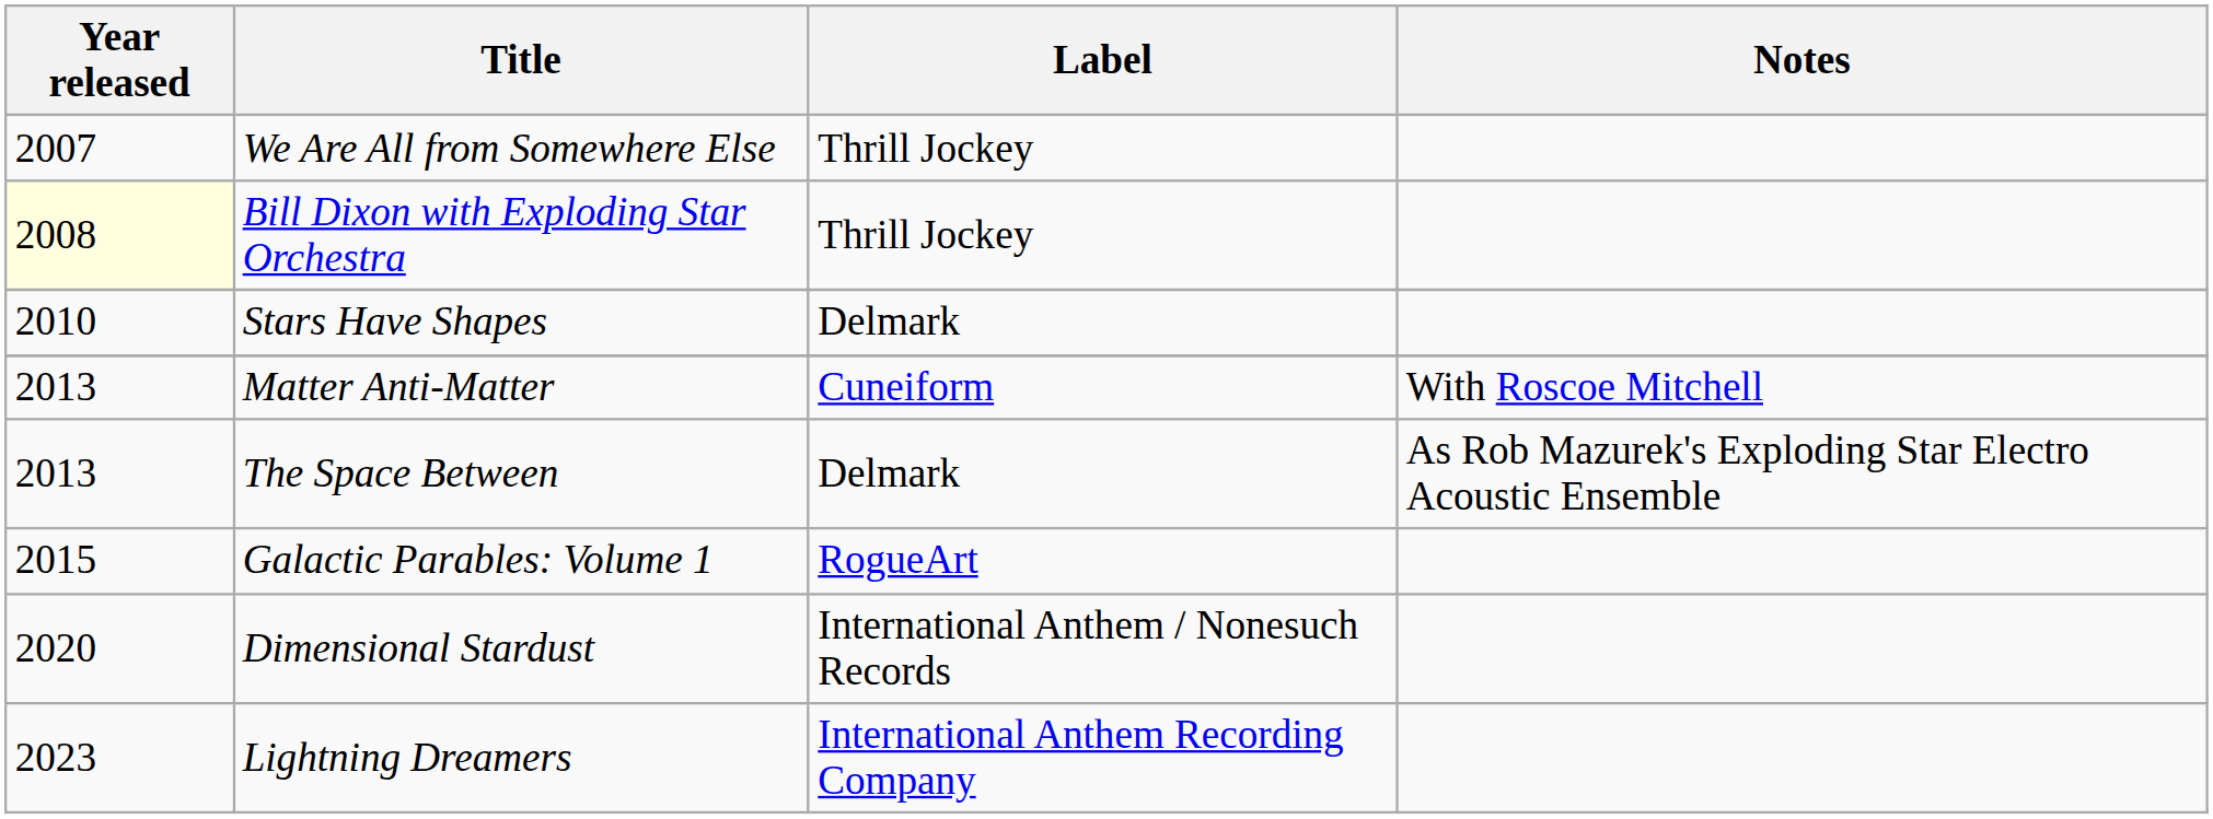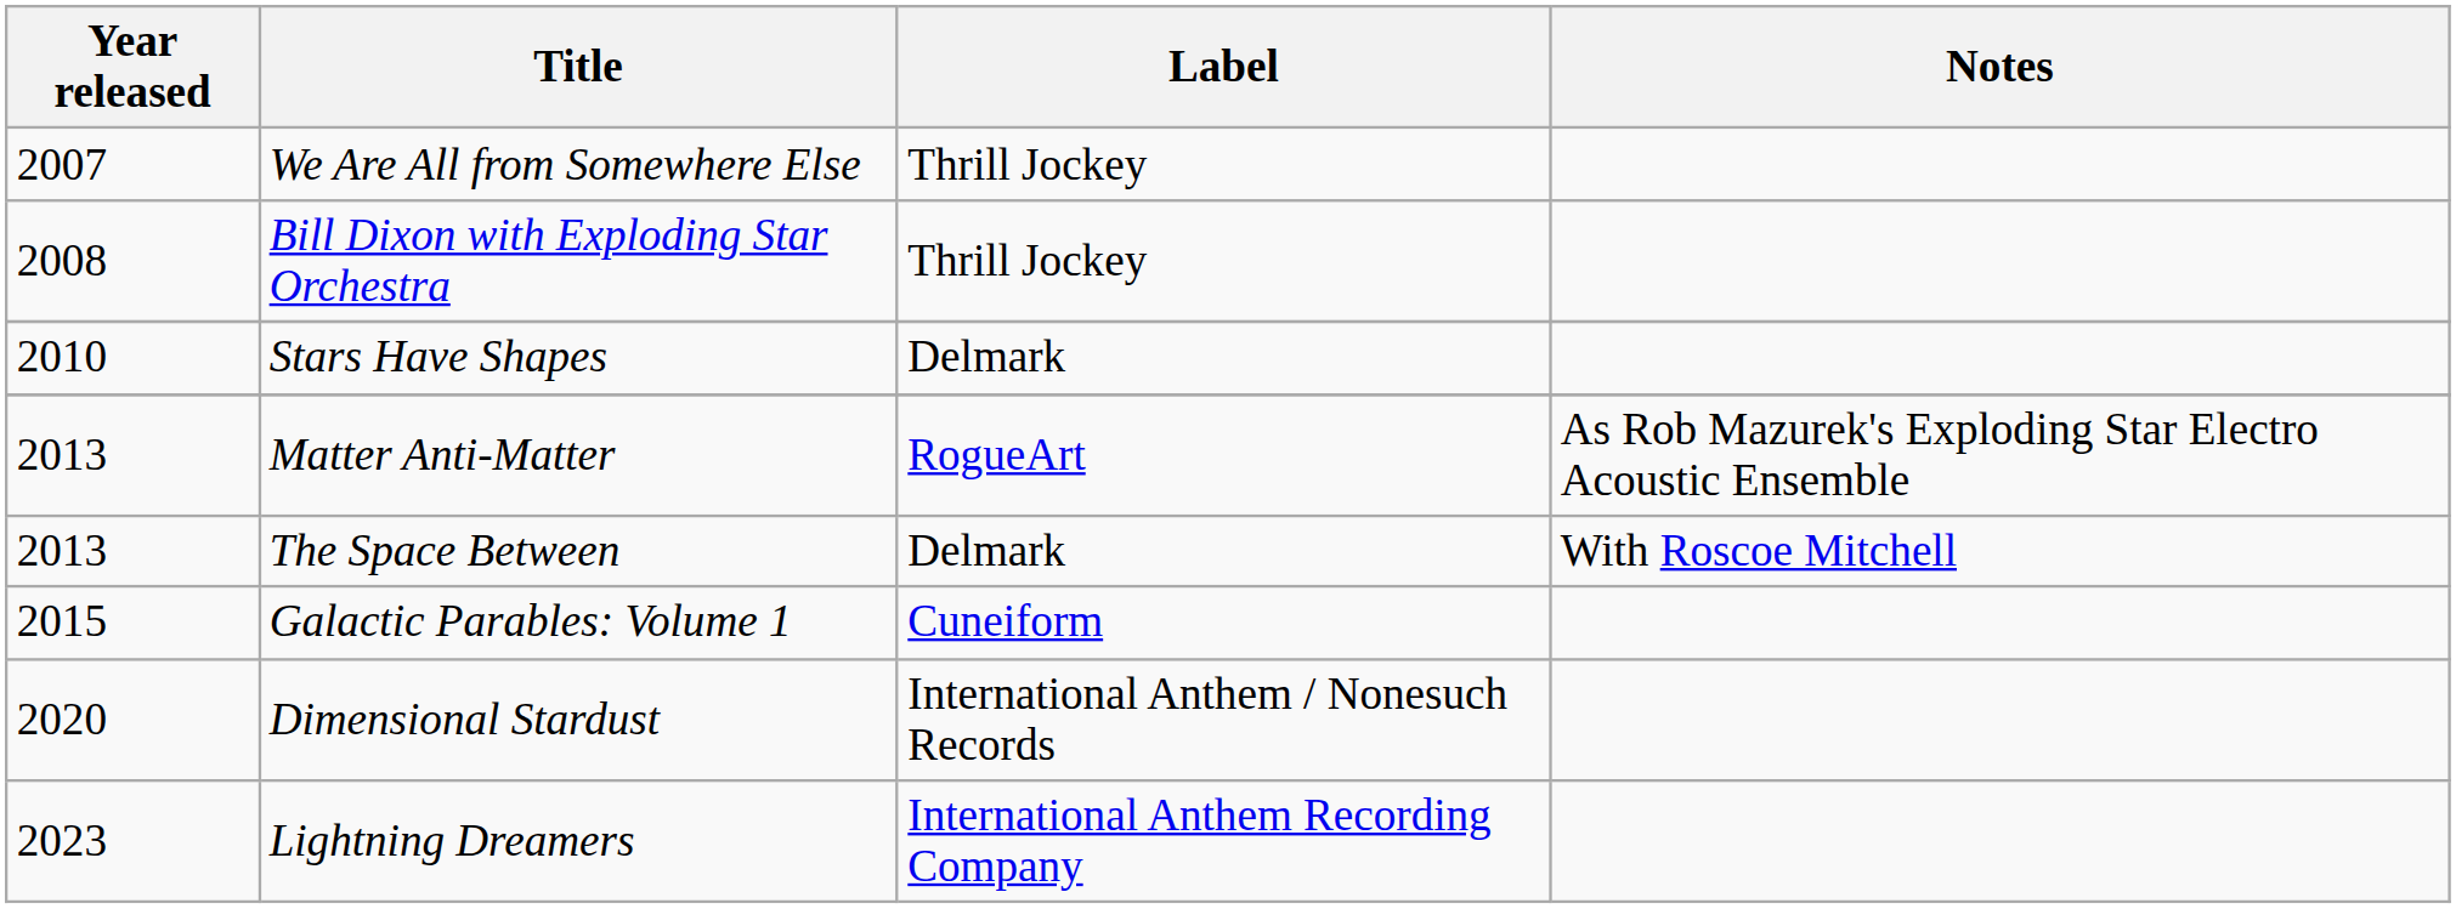Bill Dixon with Exploding Star Orchestra | Year released: lightyellow background -> no background
Matter Anti-Matter | Label: Cuneiform -> RogueArt
Matter Anti-Matter | Notes: With Roscoe Mitchell -> As Rob Mazurek's Exploding Star Electro Acoustic Ensemble
The Space Between | Notes: As Rob Mazurek's Exploding Star Electro Acoustic Ensemble -> With Roscoe Mitchell
Galactic Parables: Volume 1 | Label: RogueArt -> Cuneiform
